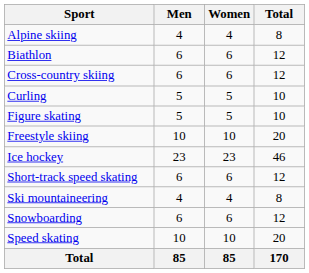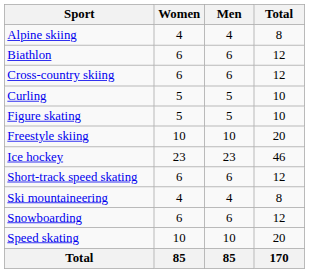columns swapped: Men <-> Women
